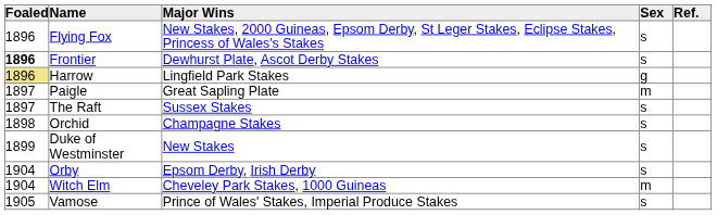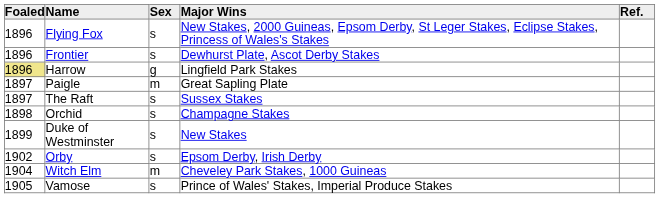columns swapped: Sex <-> Major Wins
Frontier | Foaled: bold -> normal
Orby | Foaled: 1904 -> 1902
